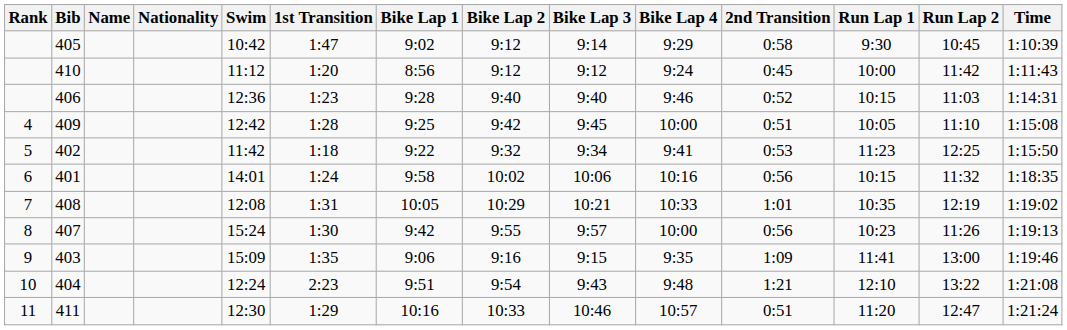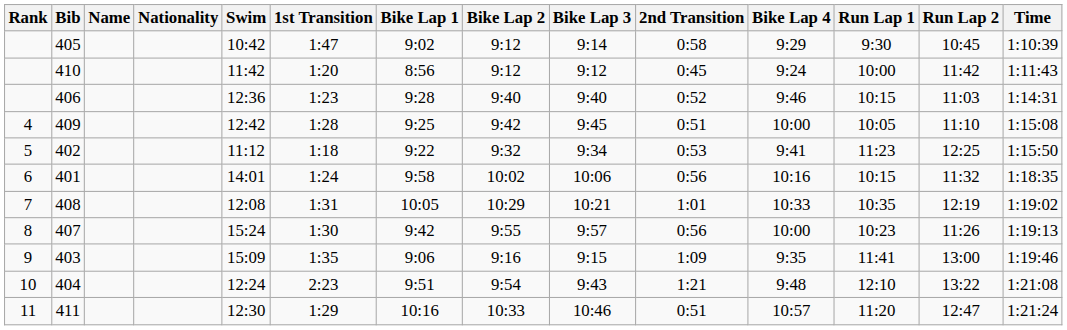columns swapped: Bike Lap 4 <-> 2nd Transition
410 | Swim: 11:12 -> 11:42
402 | Swim: 11:42 -> 11:12
